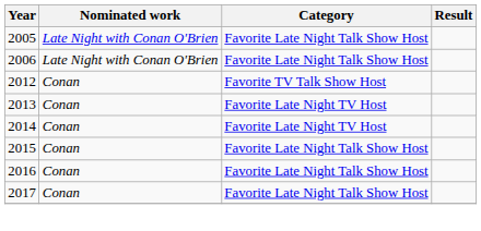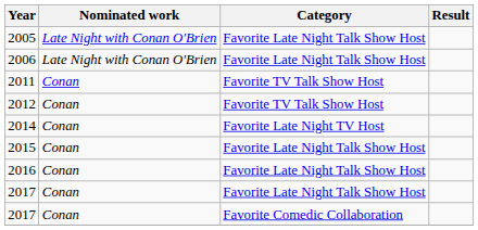+ row: 2011 | Conan | Favorite TV Talk Show Host
- row: 2013 | Conan | Favorite Late Night TV Host
+ row: 2017 | Conan | Favorite Comedic Collaboration
